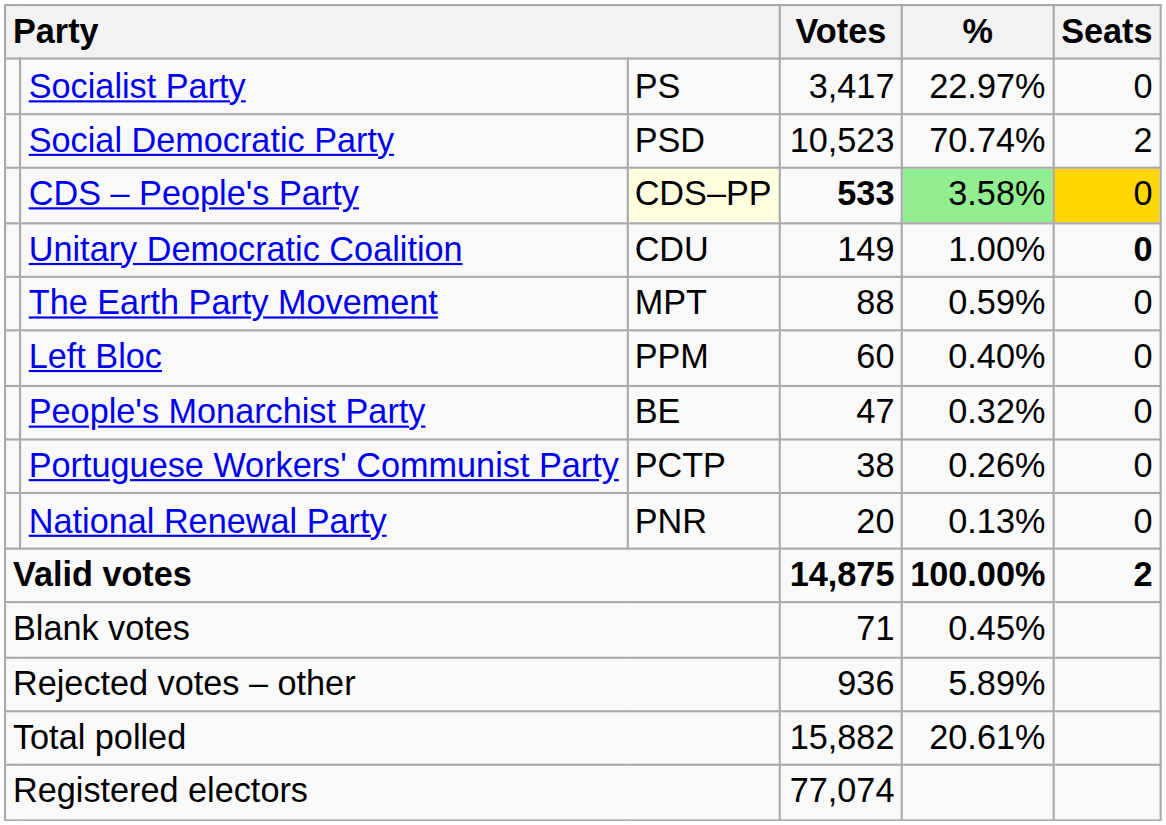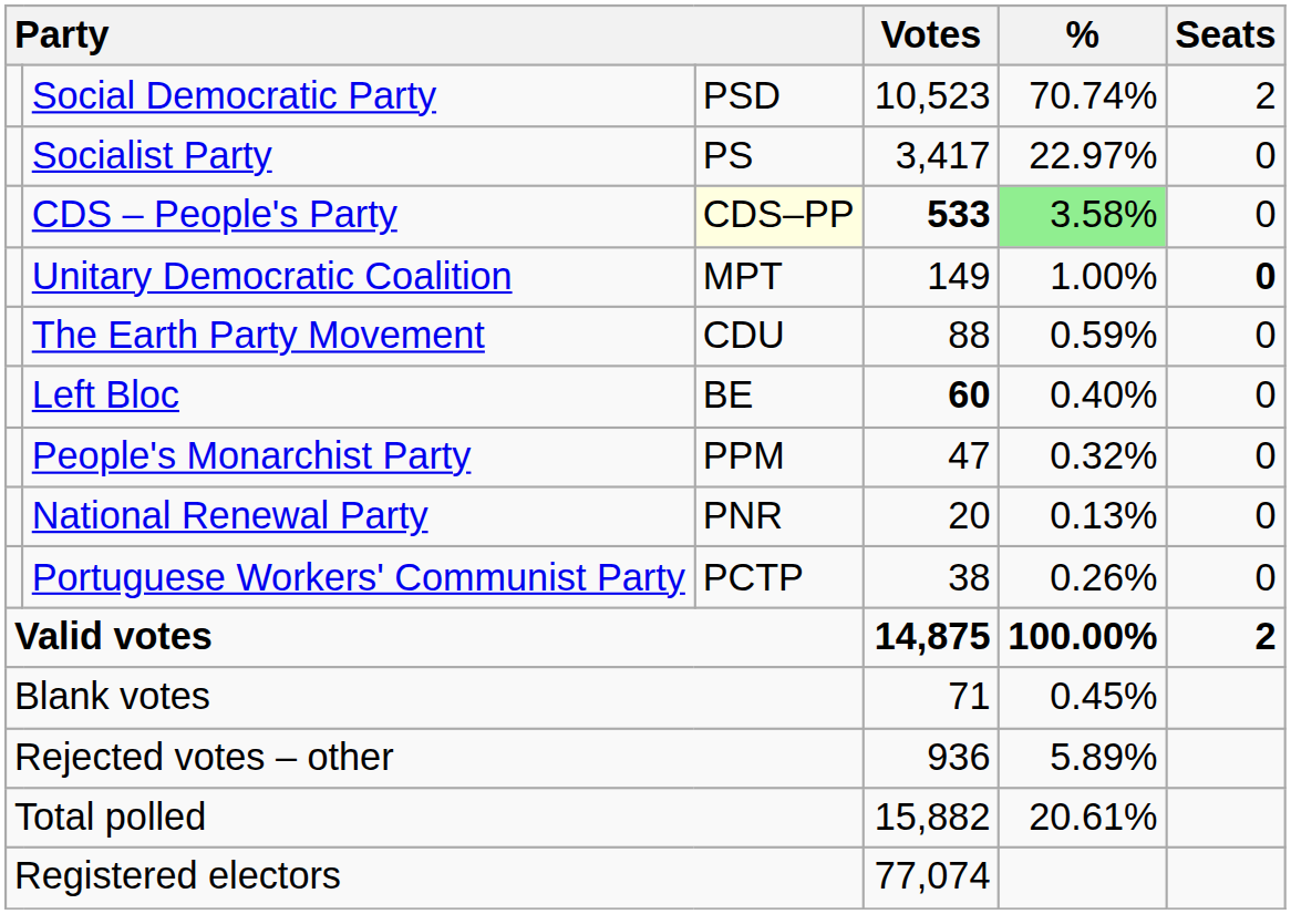rows swapped: Social Democratic Party <-> Socialist Party
CDS – People's Party | Seats: gold background -> no background
Unitary Democratic Coalition | column 3: CDU -> MPT
The Earth Party Movement | column 3: MPT -> CDU
Left Bloc | column 3: PPM -> BE
Left Bloc | Votes: normal -> bold
People's Monarchist Party | column 3: BE -> PPM
rows swapped: Portuguese Workers' Communist Party <-> National Renewal Party
